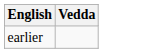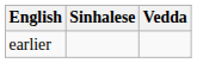+ column: Sinhalese
